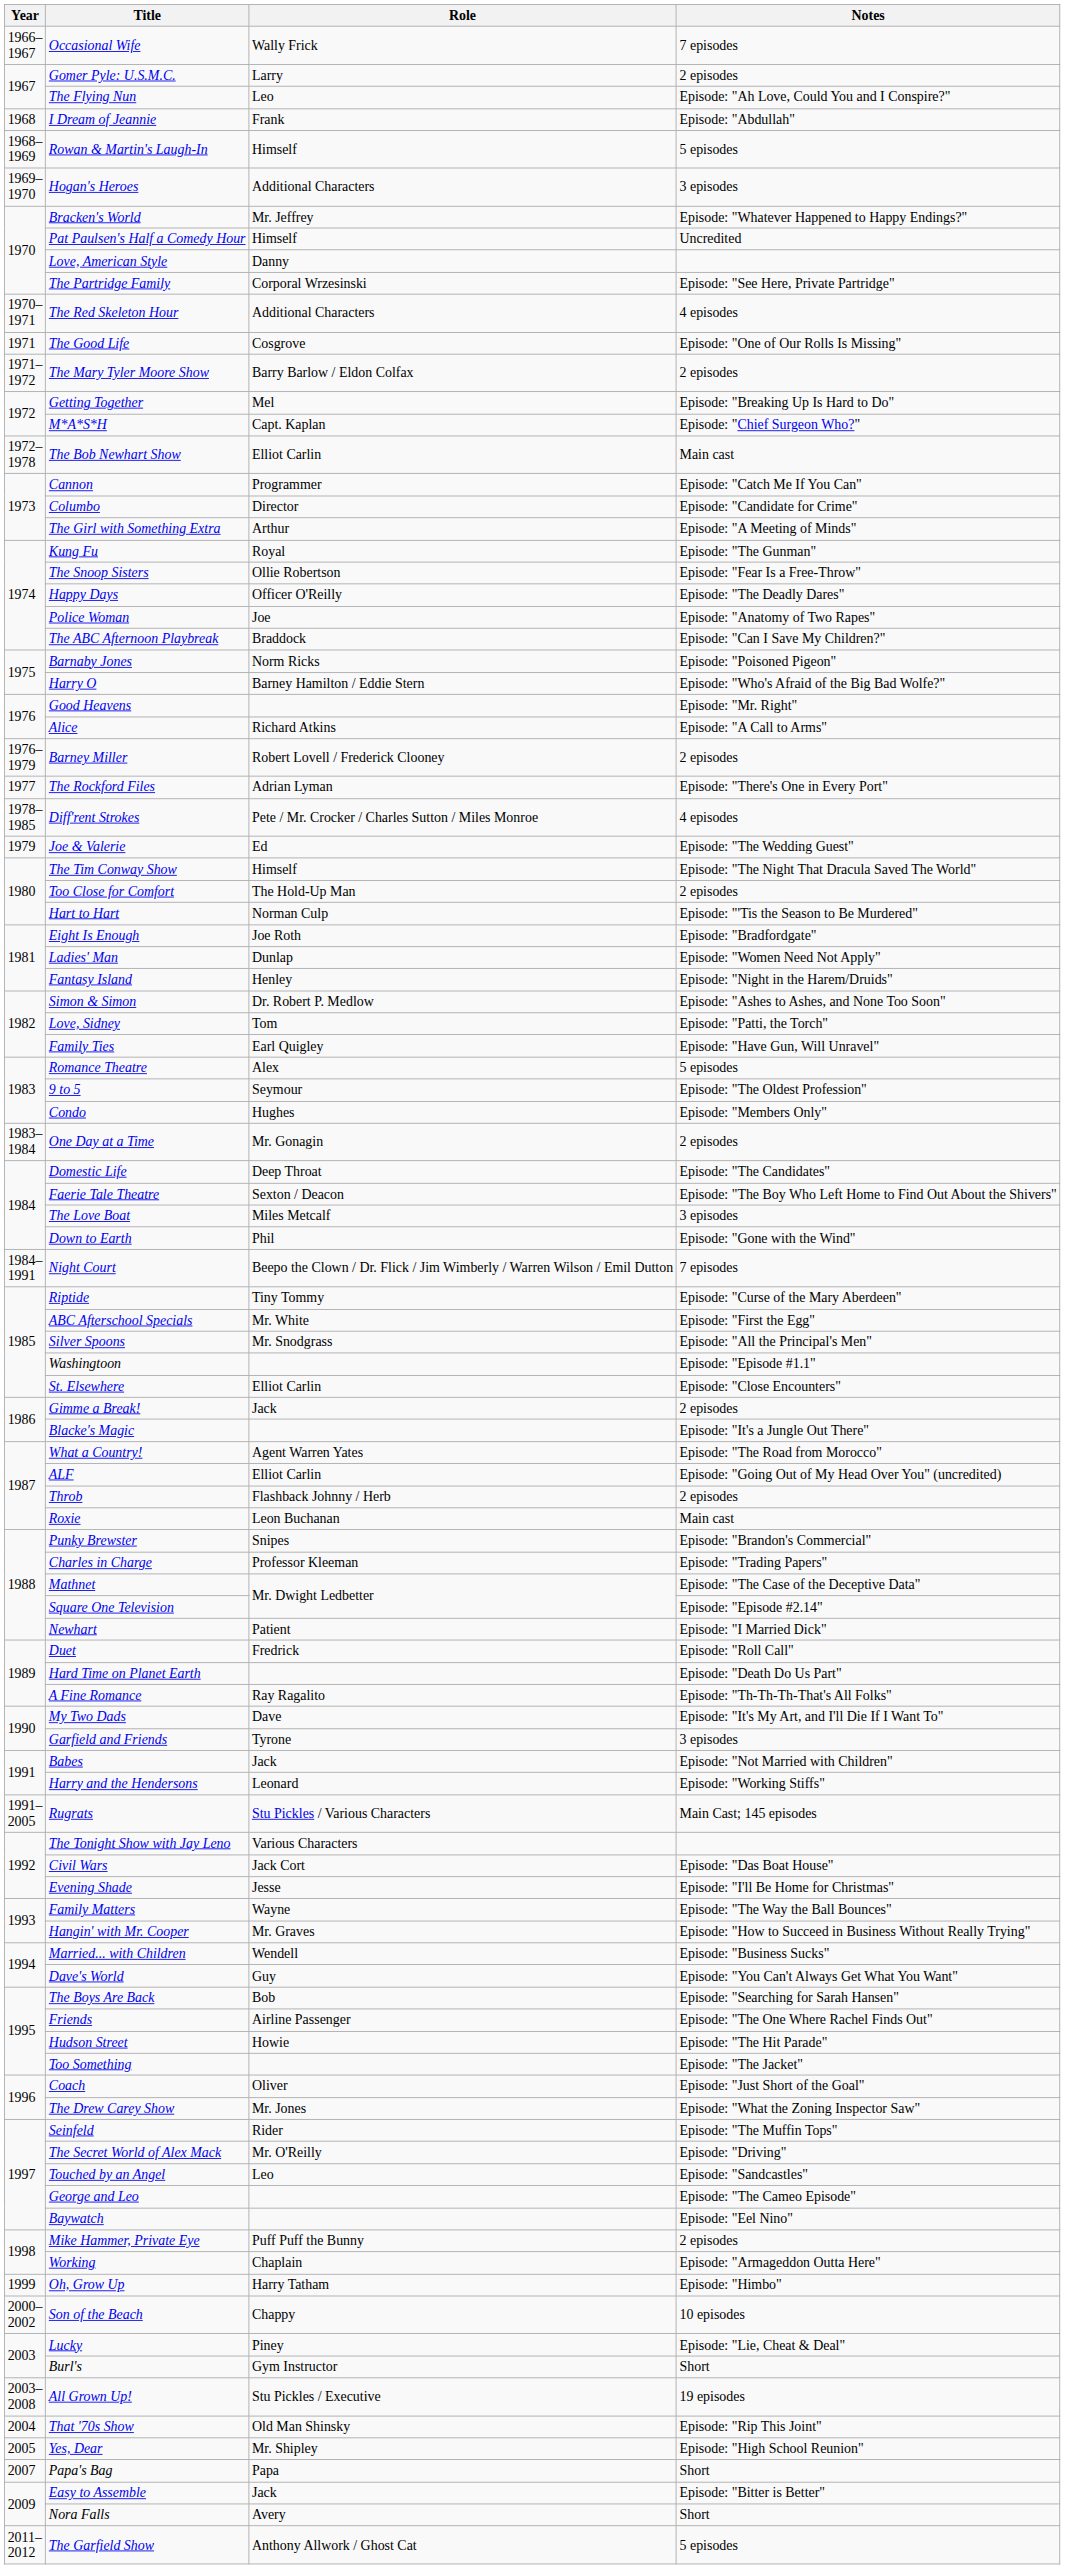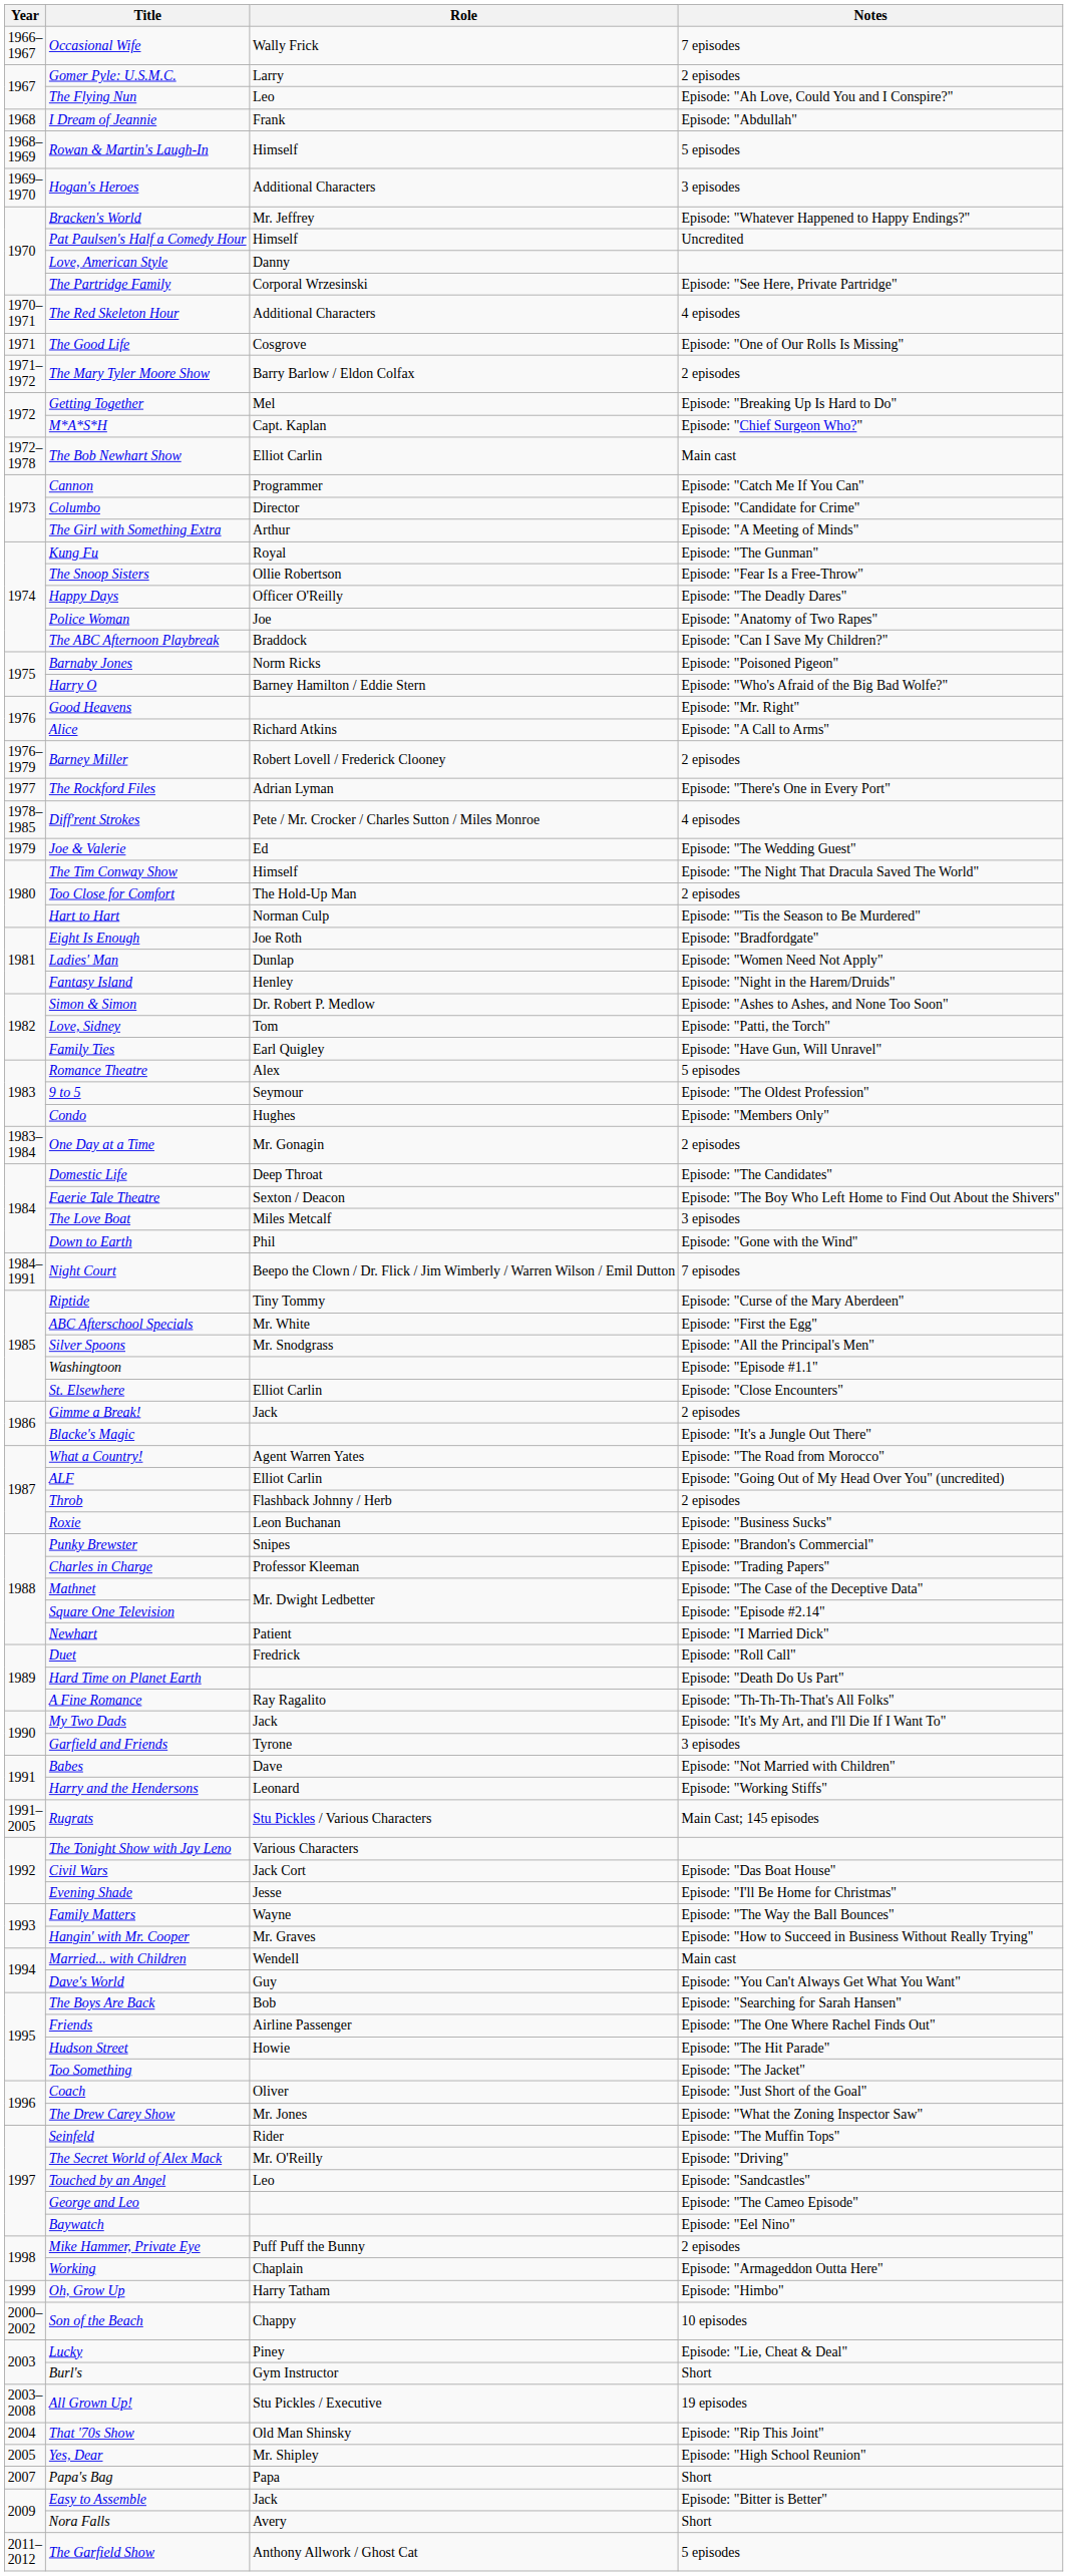Roxie | Notes: Main cast -> Episode: "Business Sucks"
My Two Dads | Role: Dave -> Jack
Babes | Role: Jack -> Dave
Married... with Children | Notes: Episode: "Business Sucks" -> Main cast
